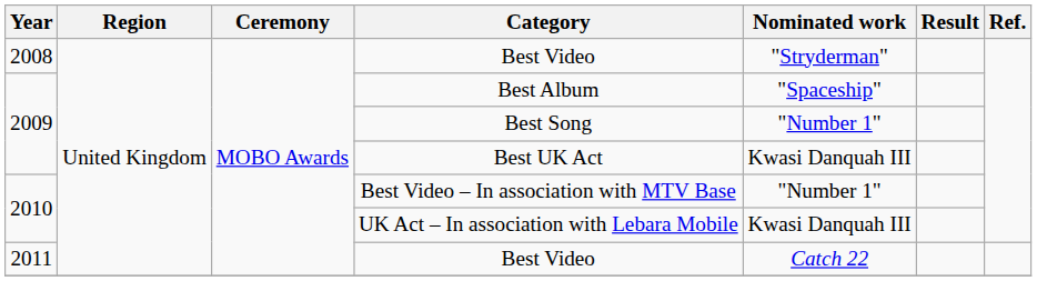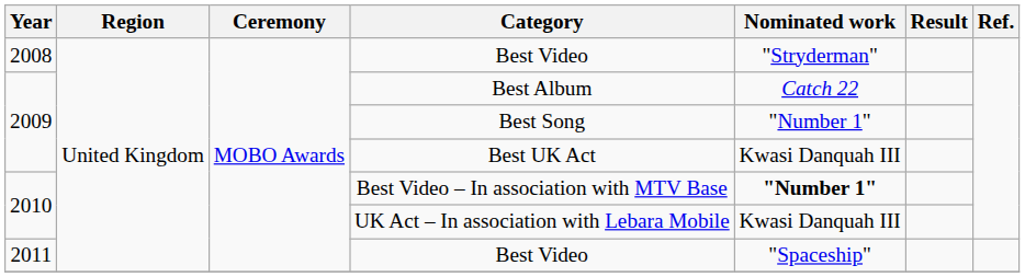Best Album | Nominated work: "Spaceship" -> Catch 22
Best Video – In association with MTV Base | Nominated work: normal -> bold
2011 / Best Video | Nominated work: Catch 22 -> "Spaceship"
